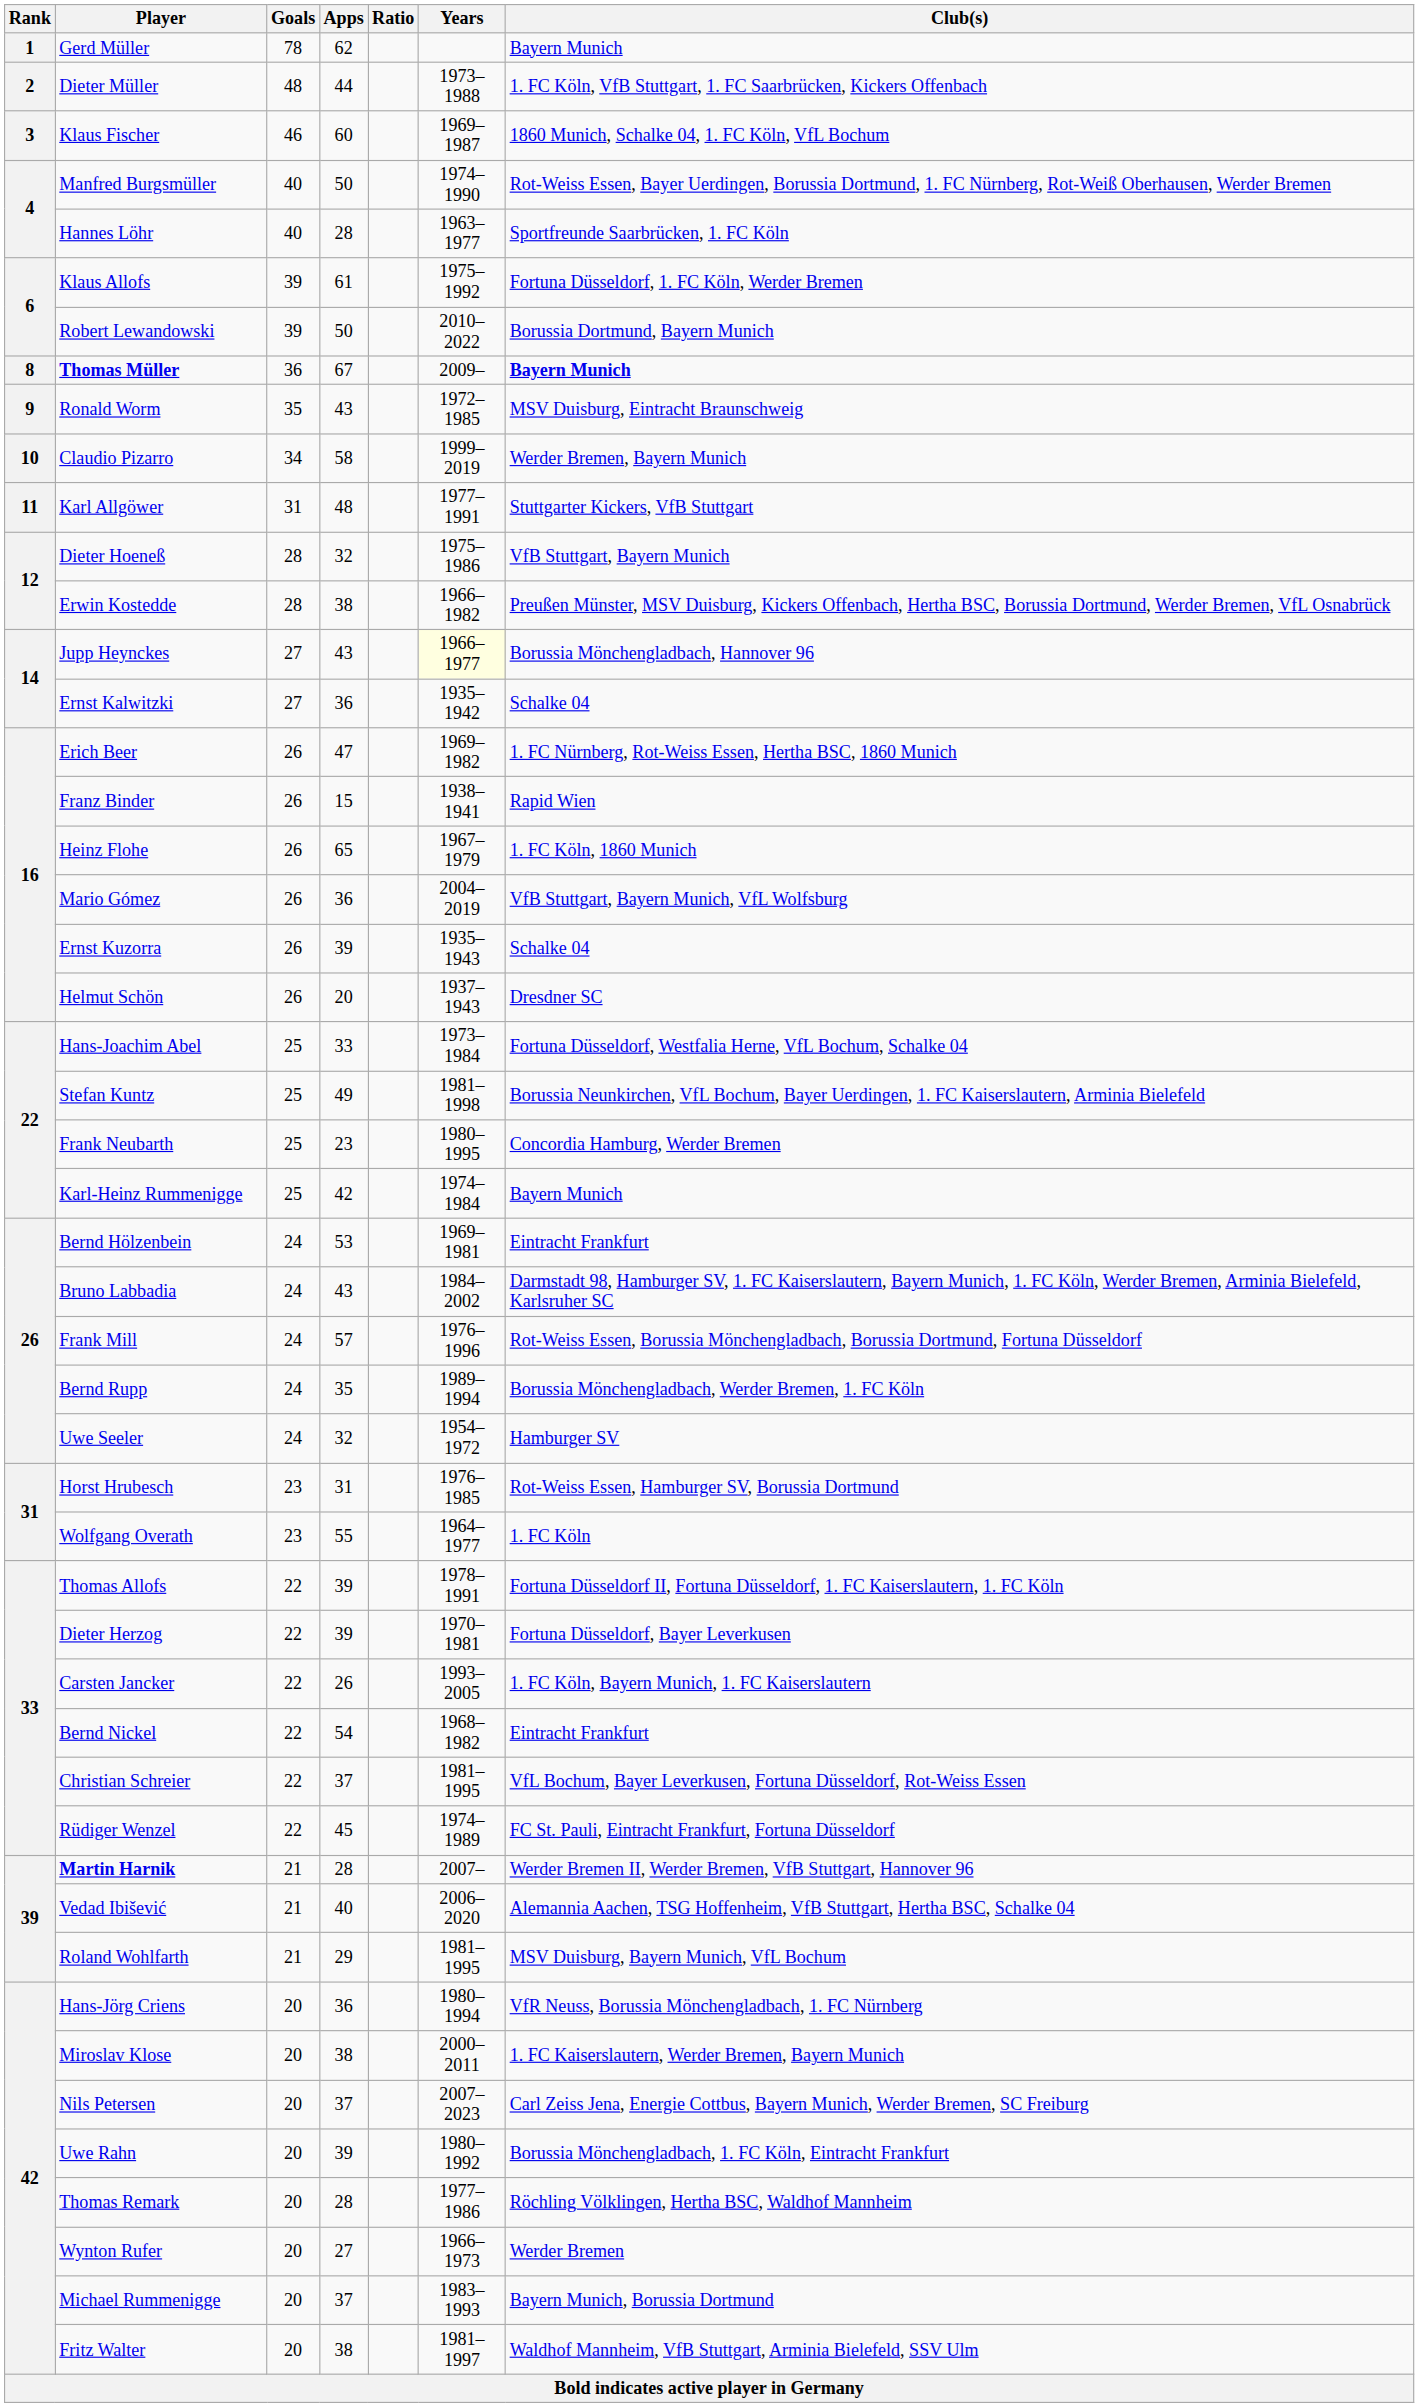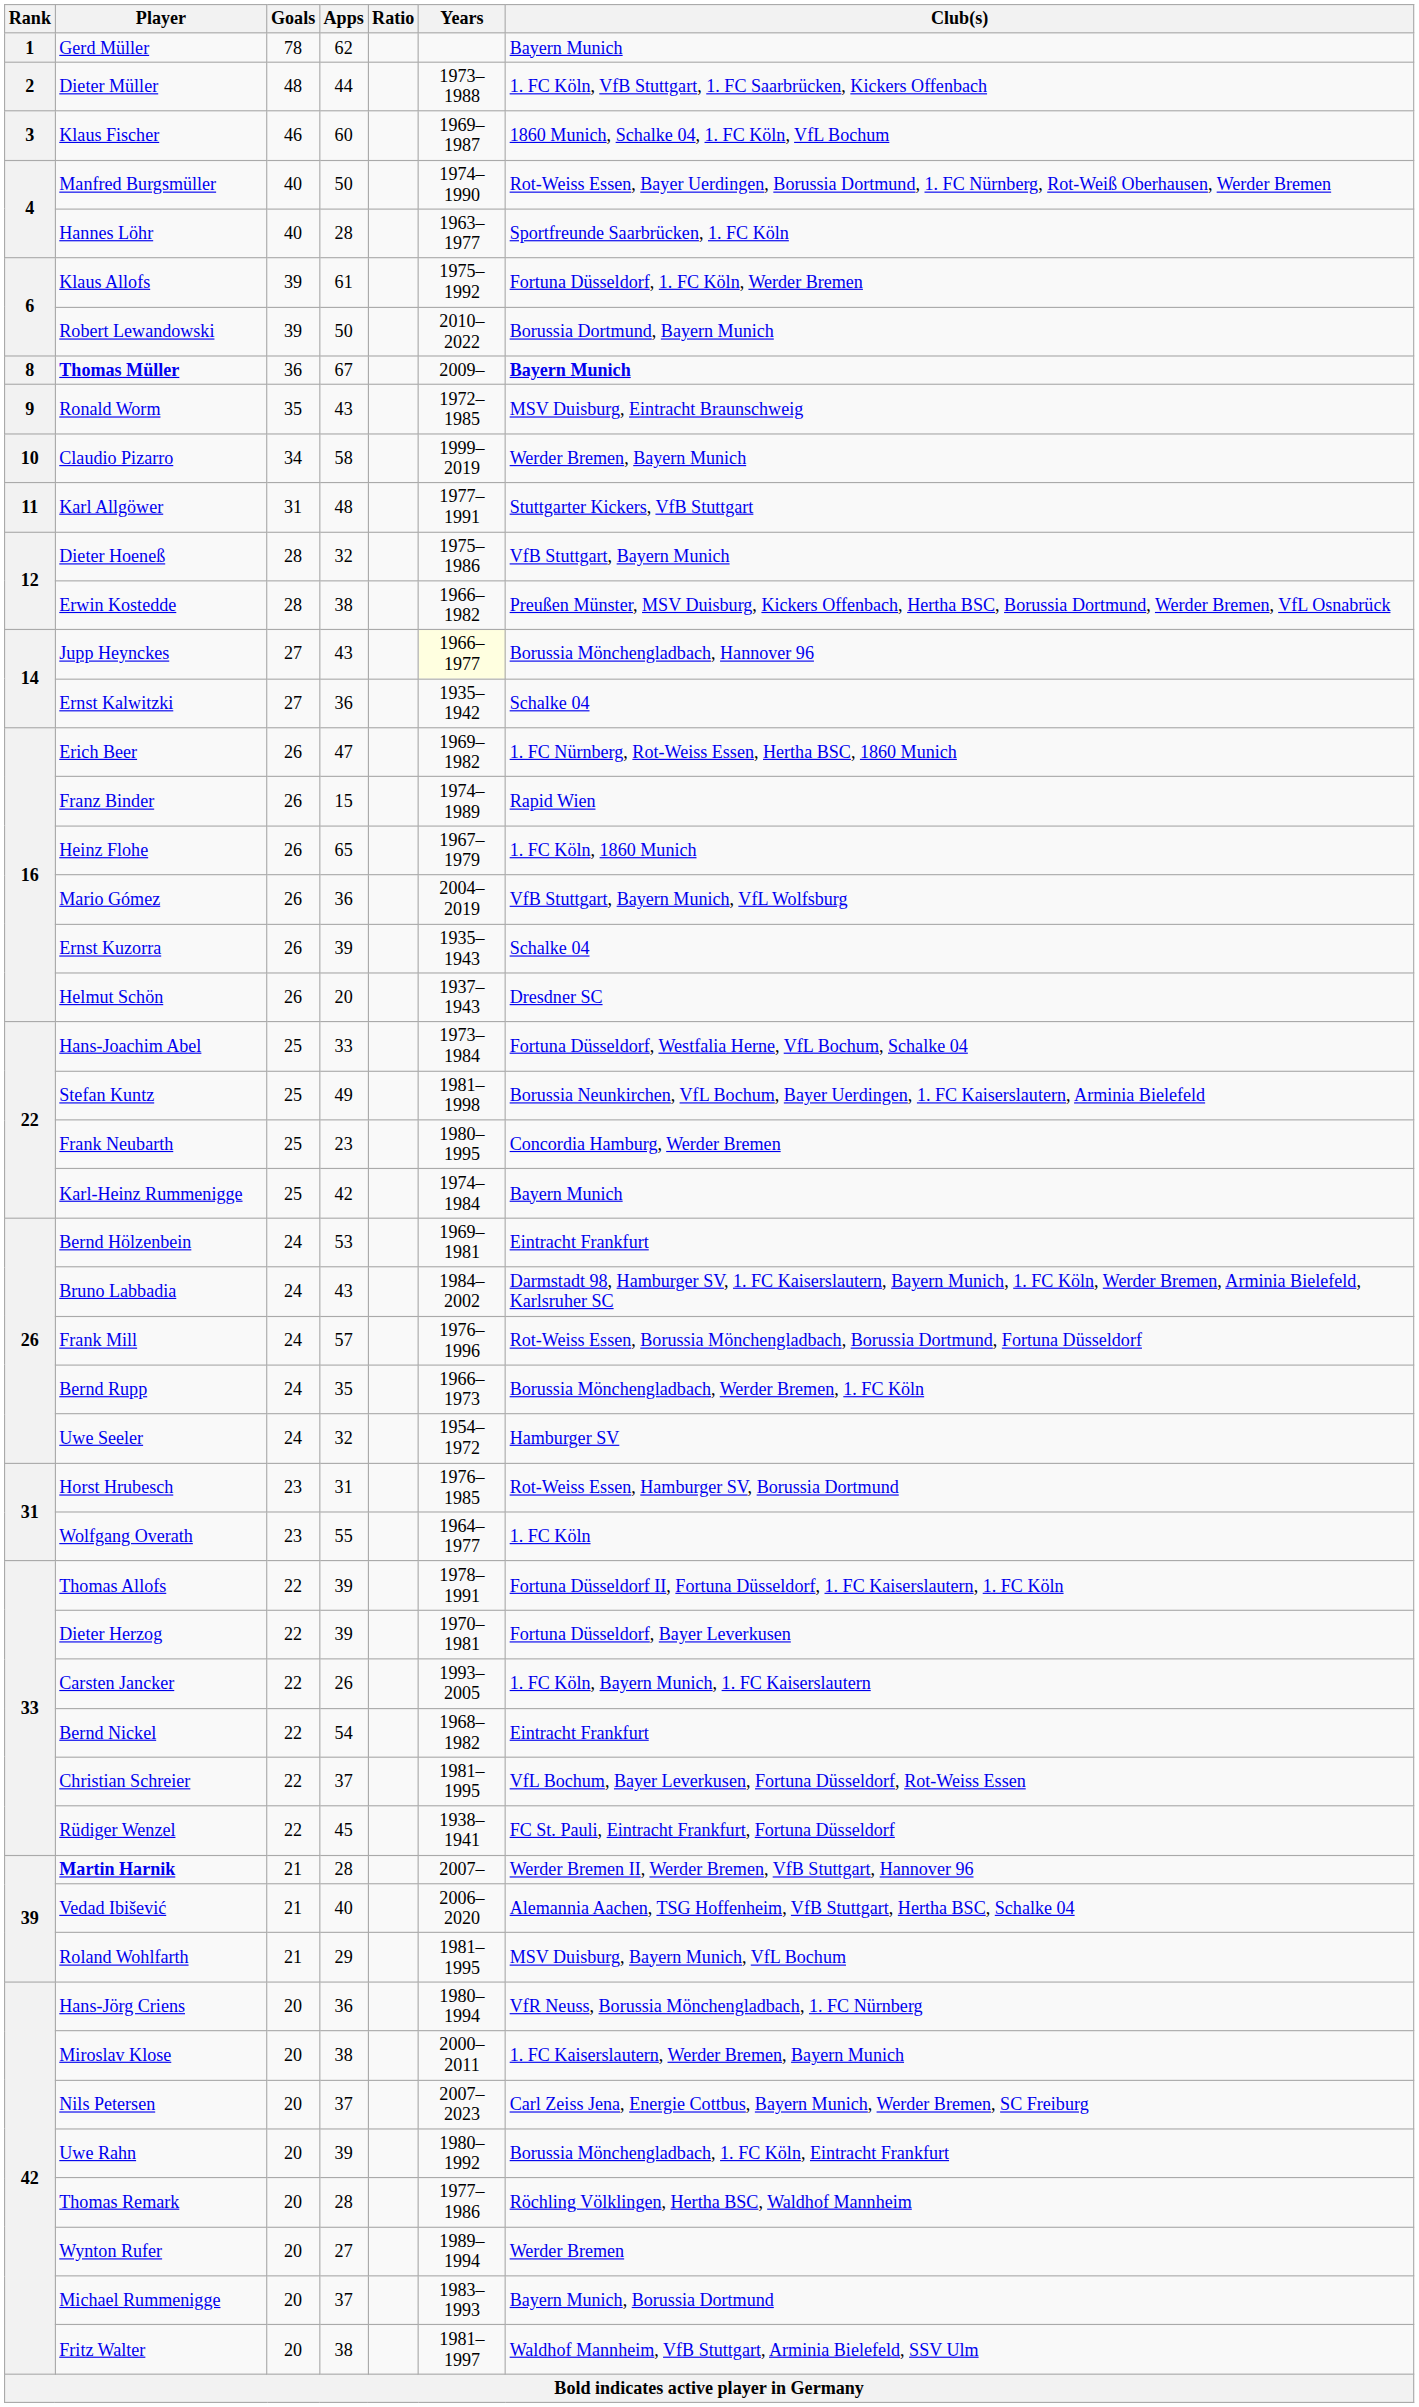Franz Binder | Years: 1938–1941 -> 1974–1989
Bernd Rupp | Years: 1989–1994 -> 1966–1973
Rüdiger Wenzel | Years: 1974–1989 -> 1938–1941
Wynton Rufer | Years: 1966–1973 -> 1989–1994
